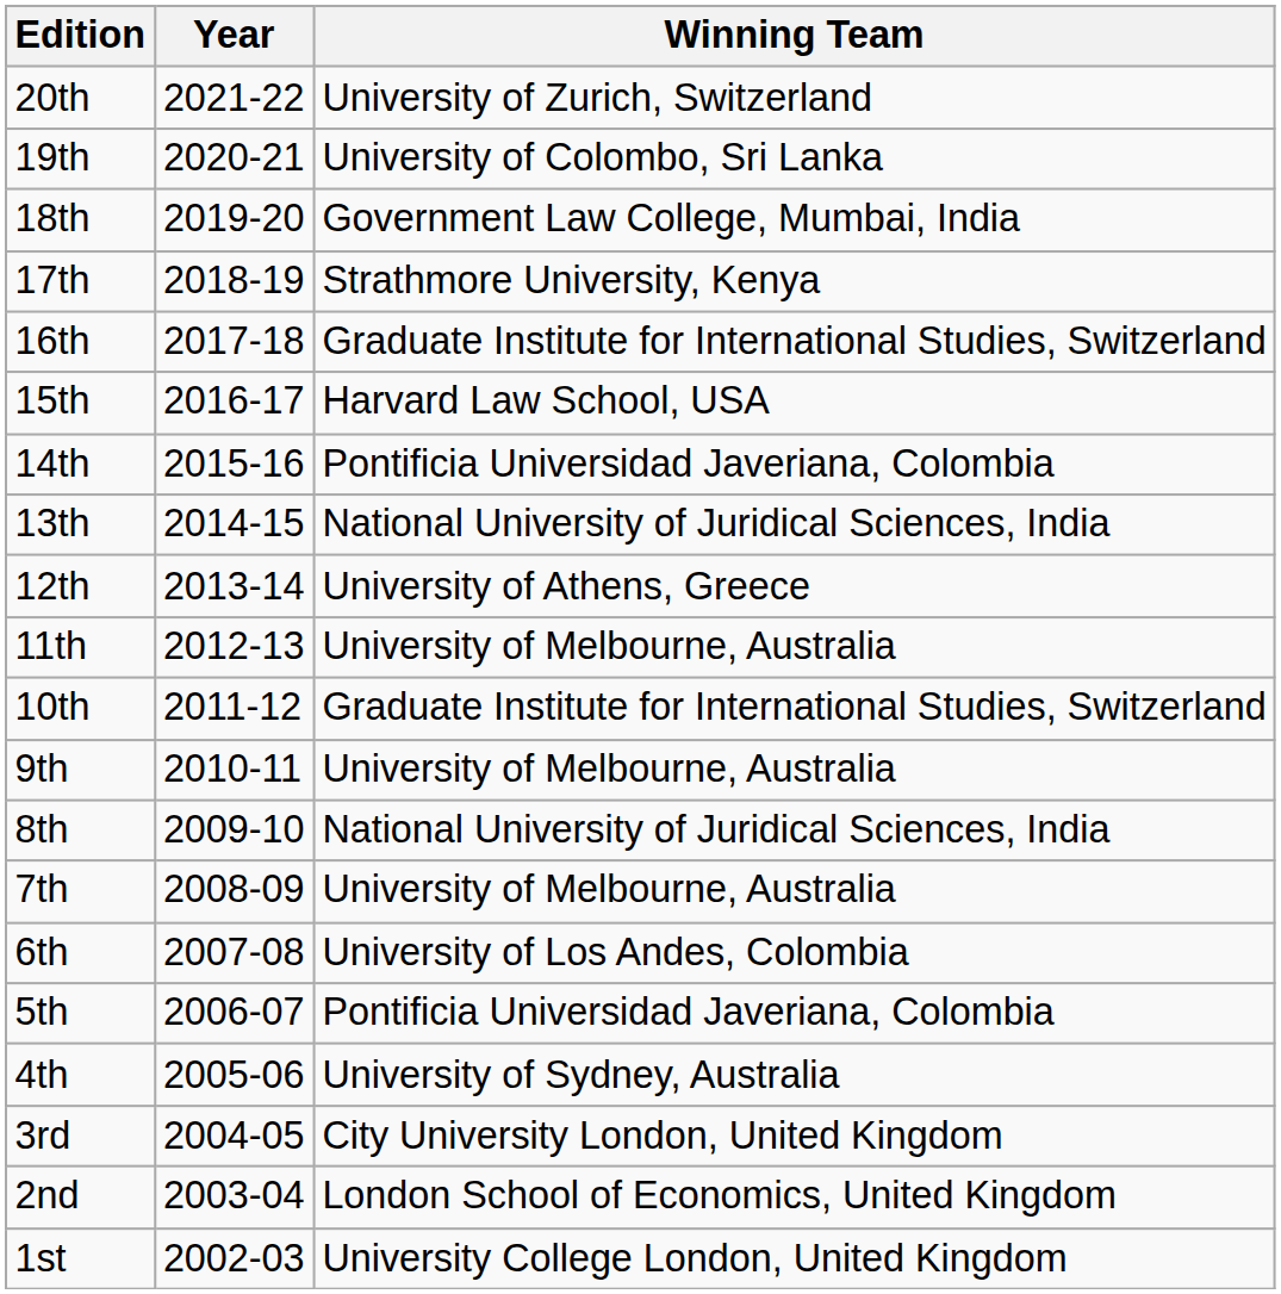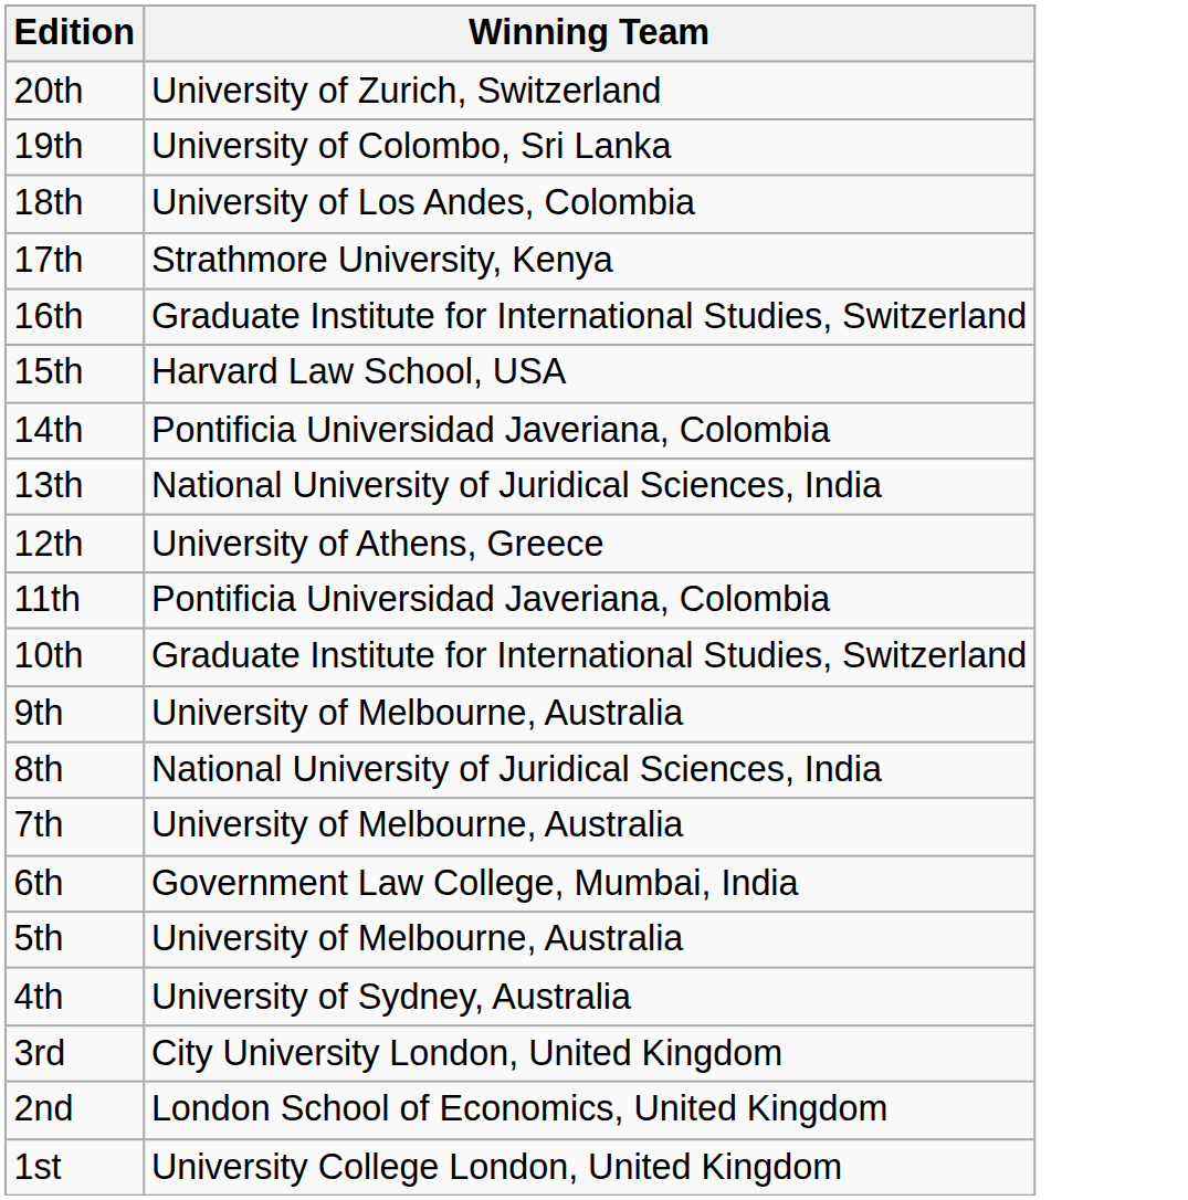- column: Year | 2021-22 | 2020-21 | 2019-20 | 2018-19 | 2017-18 | 2016-17 | 2015-16 | 2014-15 | 2013-14 | 2012-13 | 2011-12 | 2010-11 | 2009-10 | 2008-09 | 2007-08 | 2006-07 | 2005-06 | 2004-05 | 2003-04 | 2002-03
18th | Winning Team: Government Law College, Mumbai, India -> University of Los Andes, Colombia
11th | Winning Team: University of Melbourne, Australia -> Pontificia Universidad Javeriana, Colombia
6th | Winning Team: University of Los Andes, Colombia -> Government Law College, Mumbai, India
5th | Winning Team: Pontificia Universidad Javeriana, Colombia -> University of Melbourne, Australia
